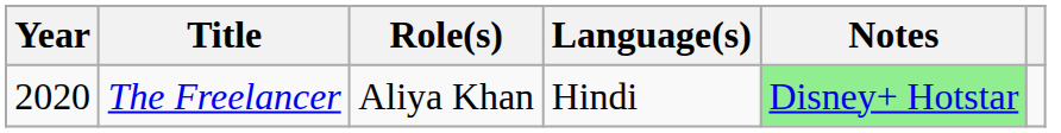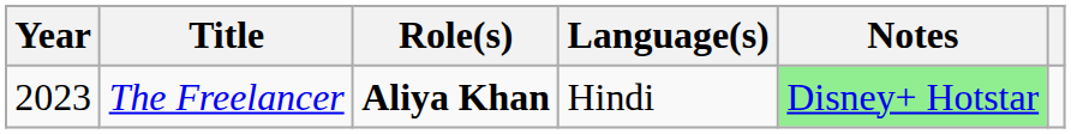The Freelancer | Year: 2020 -> 2023
The Freelancer | Role(s): normal -> bold
